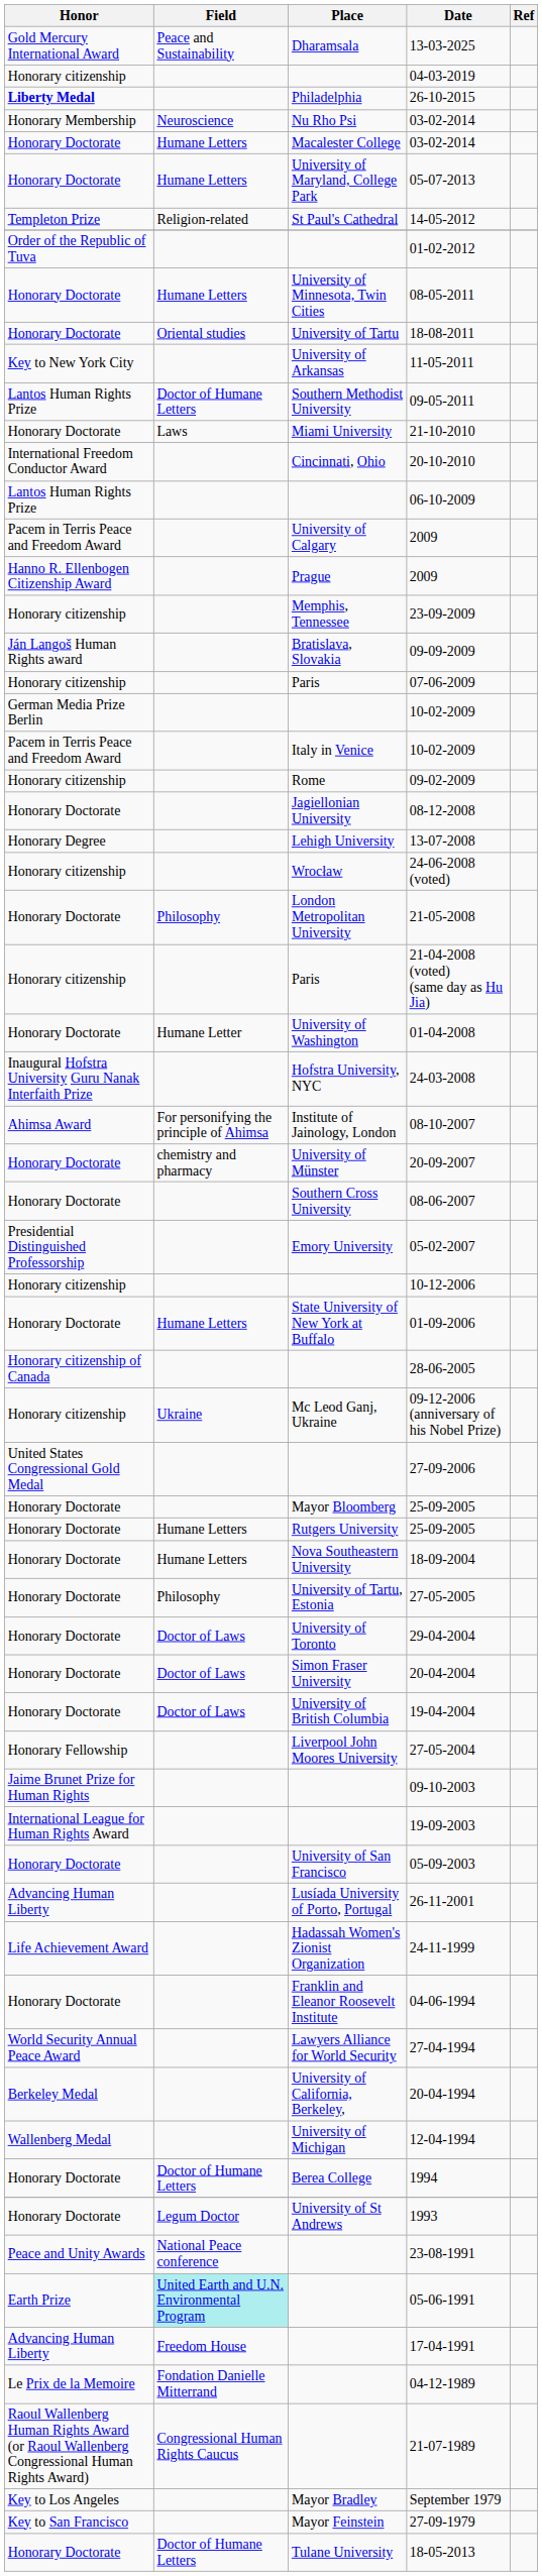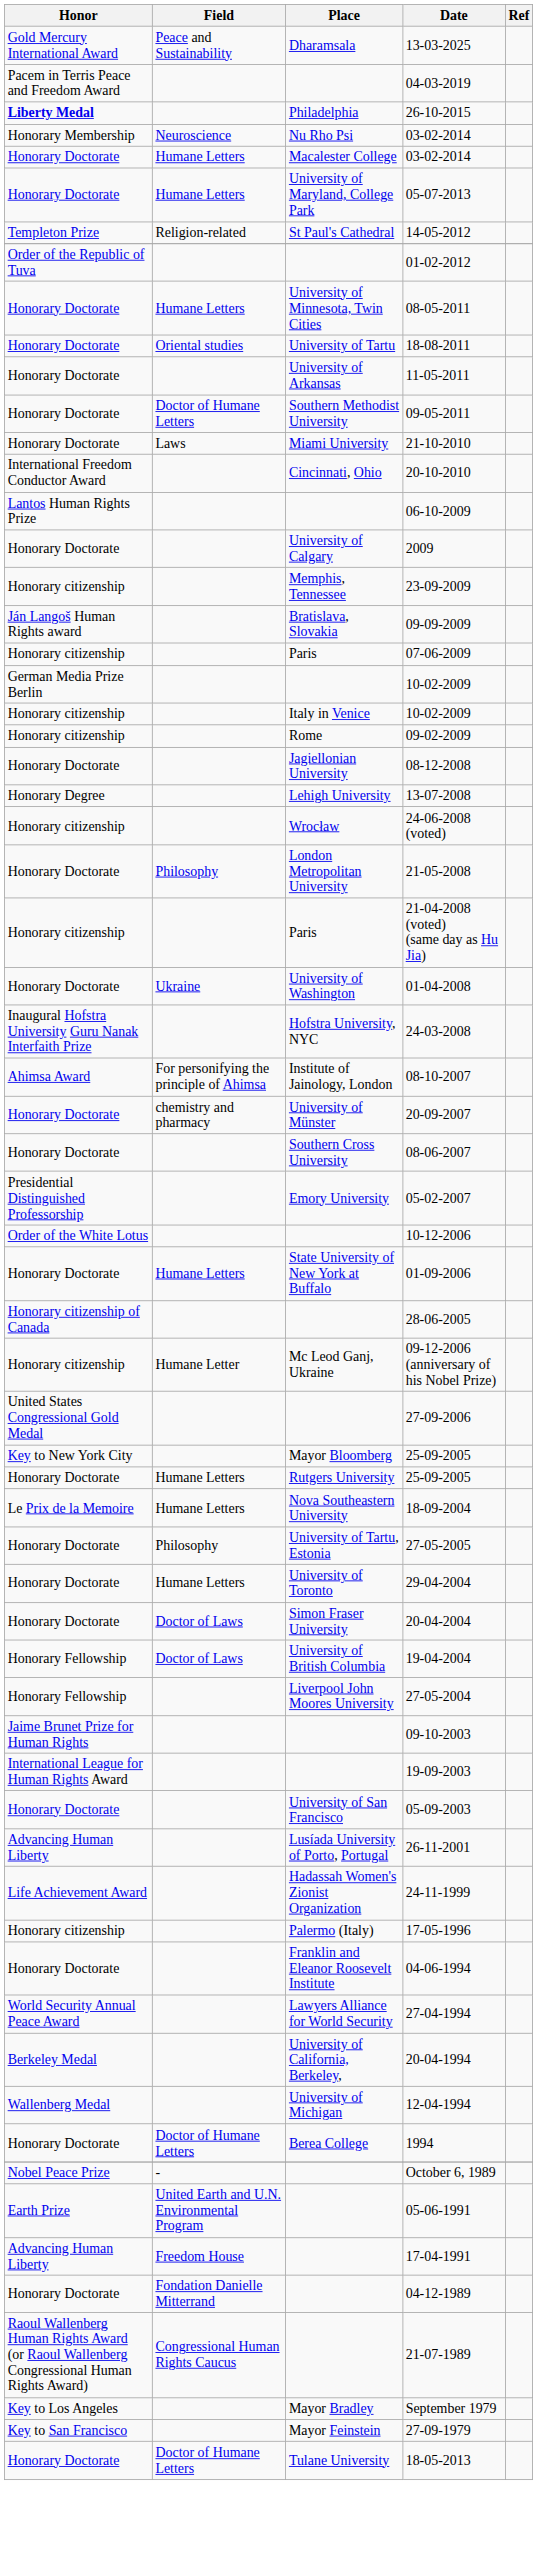04-03-2019 | Honor: Honorary citizenship -> Pacem in Terris Peace and Freedom Award
11-05-2011 | Honor: Key to New York City -> Honorary Doctorate
09-05-2011 | Honor: Lantos Human Rights Prize -> Honorary Doctorate
University of Calgary / 2009 | Honor: Pacem in Terris Peace and Freedom Award -> Honorary Doctorate
- row: Hanno R. Ellenbogen Citizenship Award | Prague | 2009
Italy in Venice / 10-02-2009 | Honor: Pacem in Terris Peace and Freedom Award -> Honorary citizenship
01-04-2008 | Field: Humane Letter -> Ukraine
10-12-2006 | Honor: Honorary citizenship -> Order of the White Lotus
09-12-2006 (anniversary of his Nobel Prize) | Field: Ukraine -> Humane Letter
Mayor Bloomberg / 25-09-2005 | Honor: Honorary Doctorate -> Key to New York City
18-09-2004 | Honor: Honorary Doctorate -> Le Prix de la Memoire
29-04-2004 | Field: Doctor of Laws -> Humane Letters
19-04-2004 | Honor: Honorary Doctorate -> Honorary Fellowship
+ row: Honorary citizenship | Palermo (Italy) | 17-05-1996
- row: Honorary Doctorate | Legum Doctor | University of St Andrews | 1993
+ row: Nobel Peace Prize | - | October 6, 1989
- row: Peace and Unity Awards | National Peace conference | 23-08-1991
05-06-1991 | Field: paleturquoise background -> no background
04-12-1989 | Honor: Le Prix de la Memoire -> Honorary Doctorate
